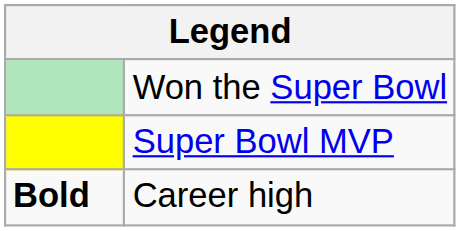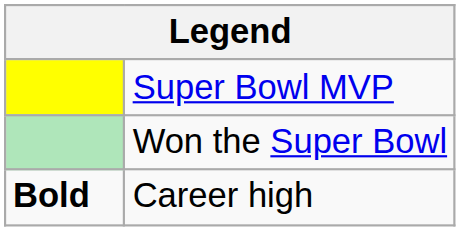rows swapped: Super Bowl MVP <-> Won the Super Bowl
